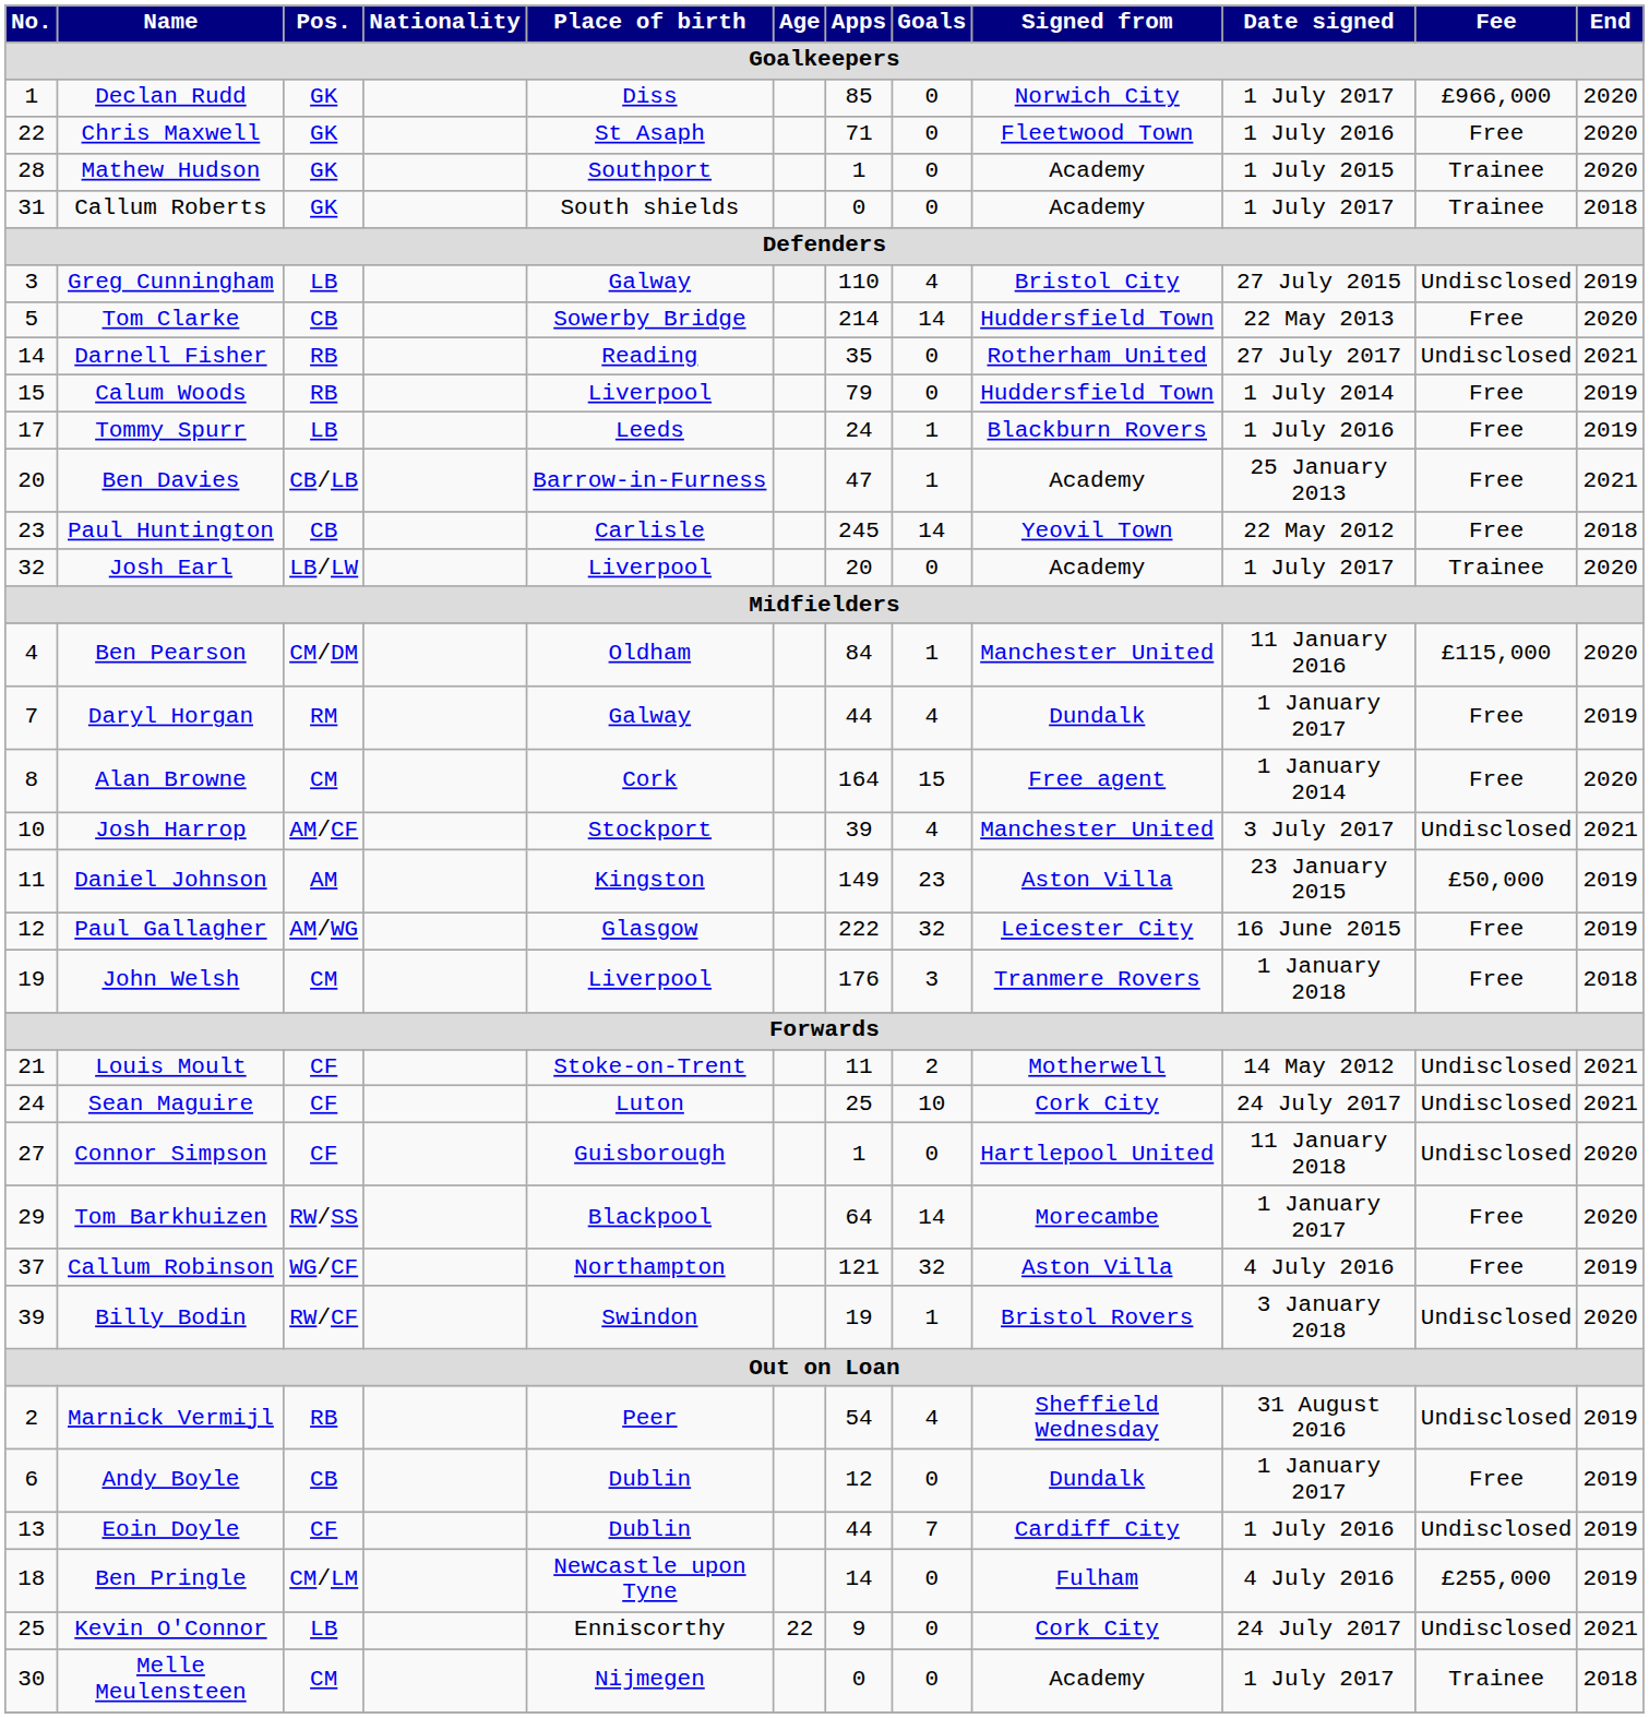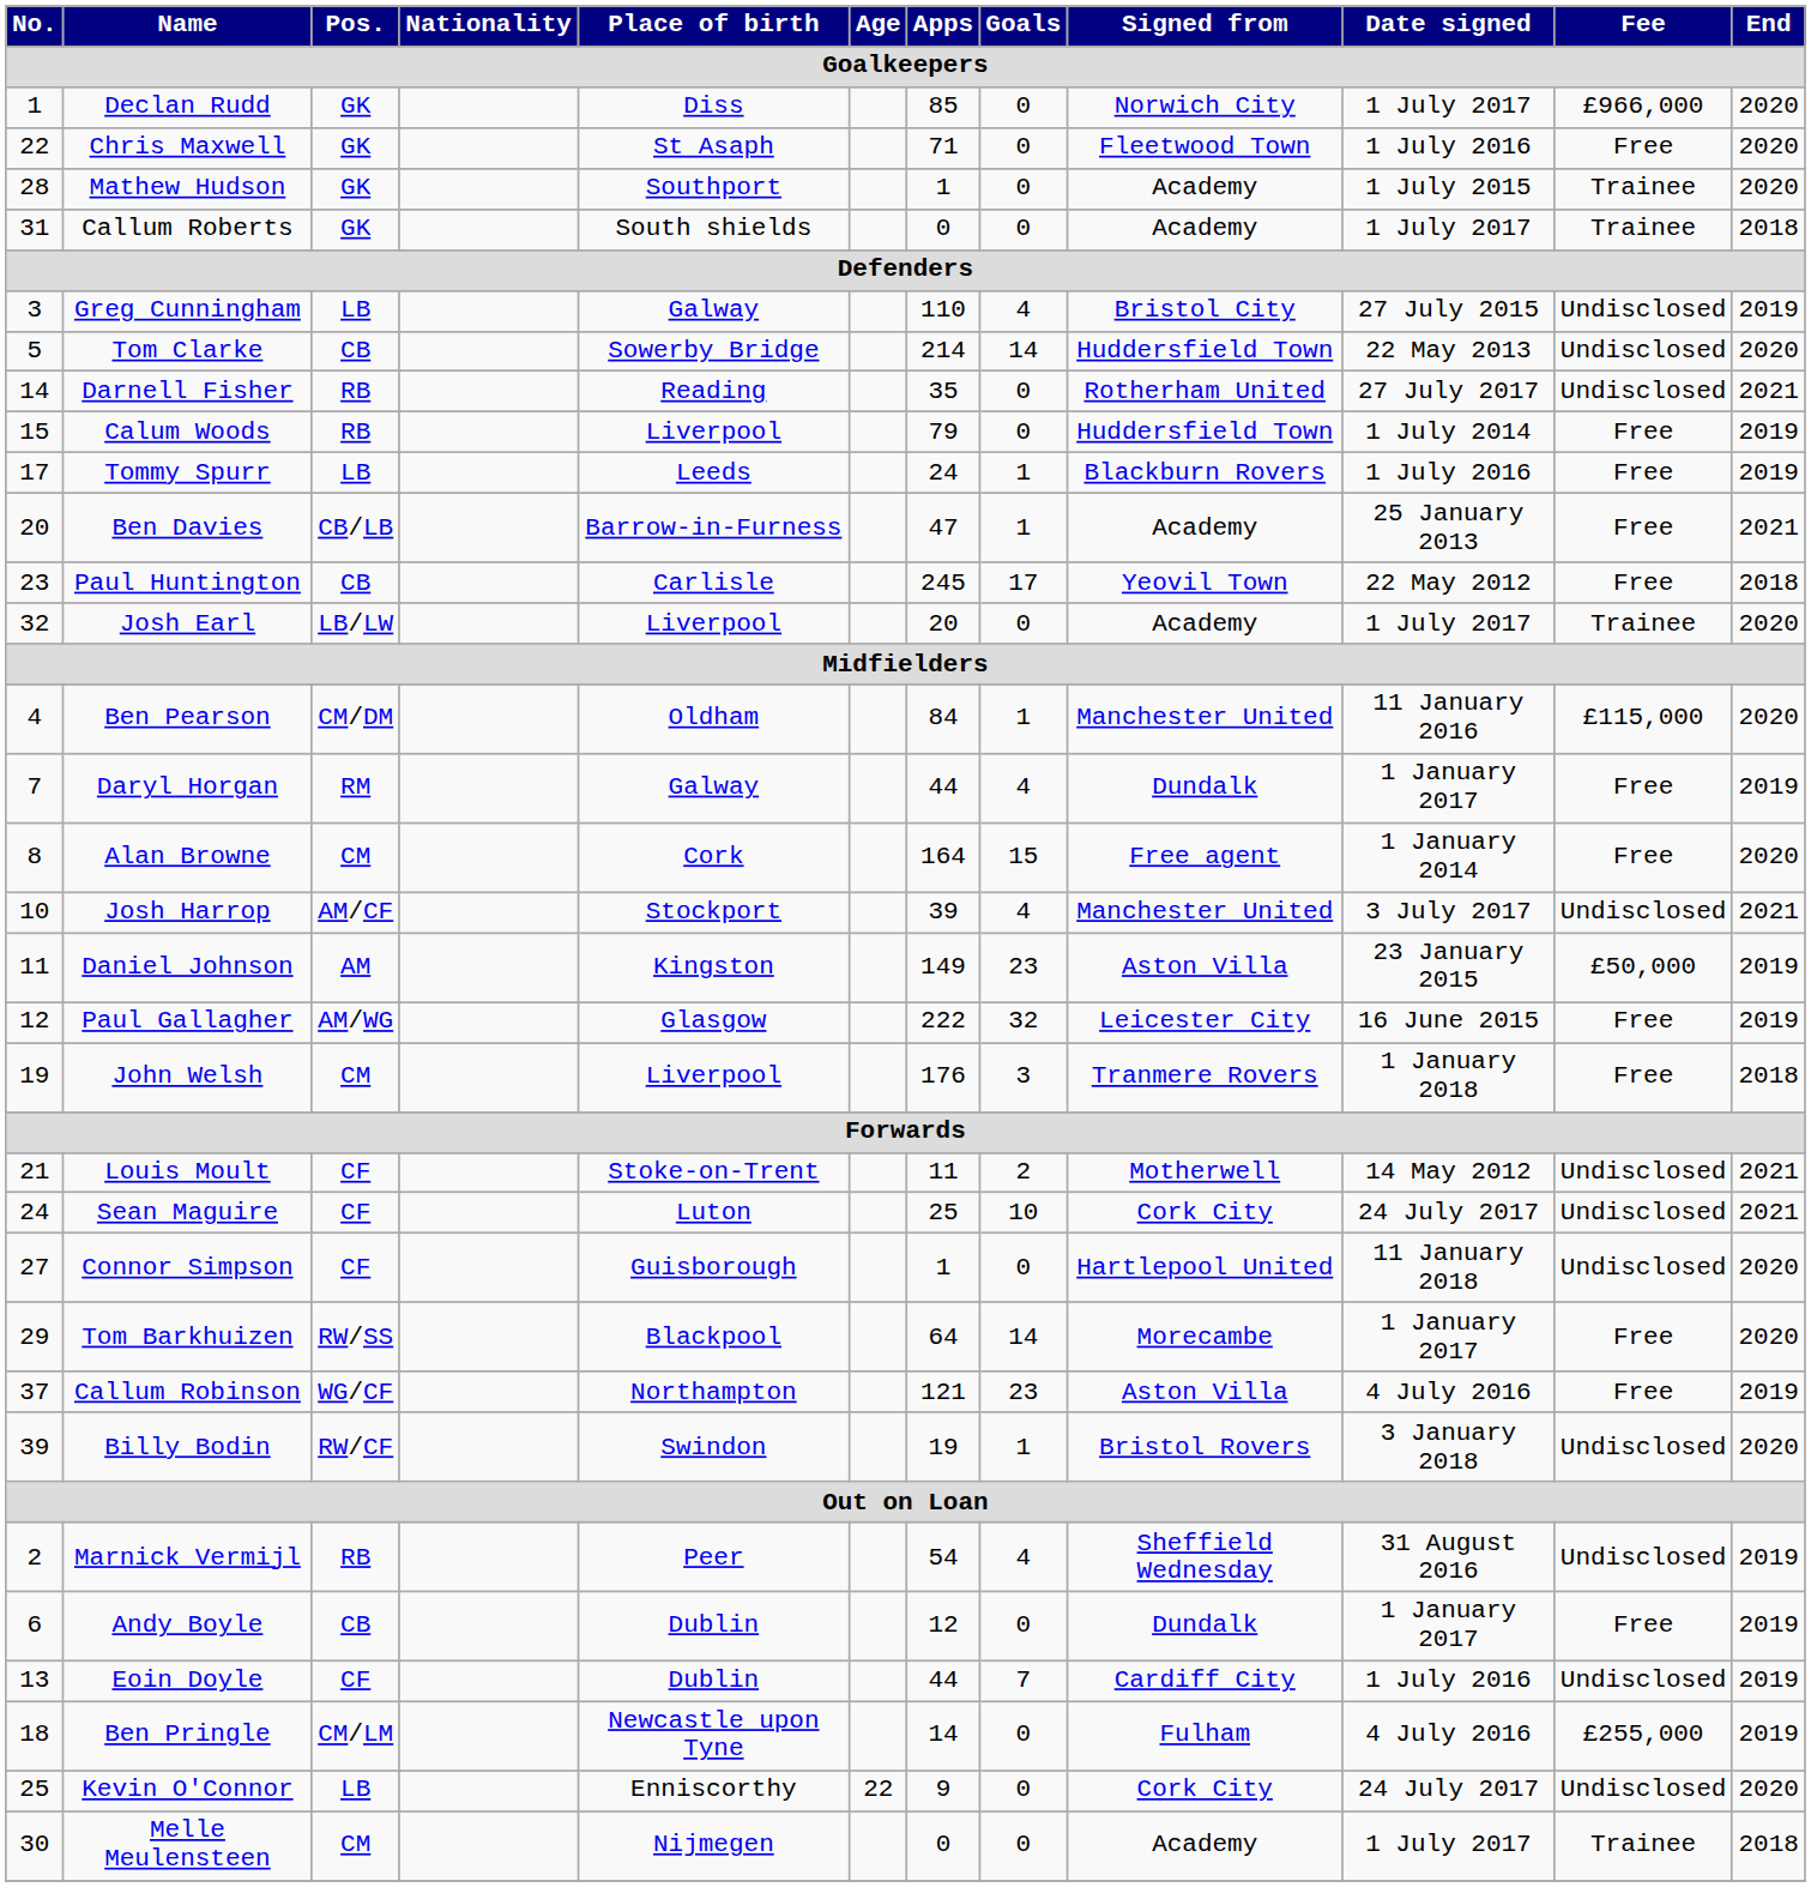Tom Clarke | Fee: Free -> Undisclosed
Paul Huntington | Goals: 14 -> 17
Callum Robinson | Goals: 32 -> 23
Kevin O'Connor | End: 2021 -> 2020
